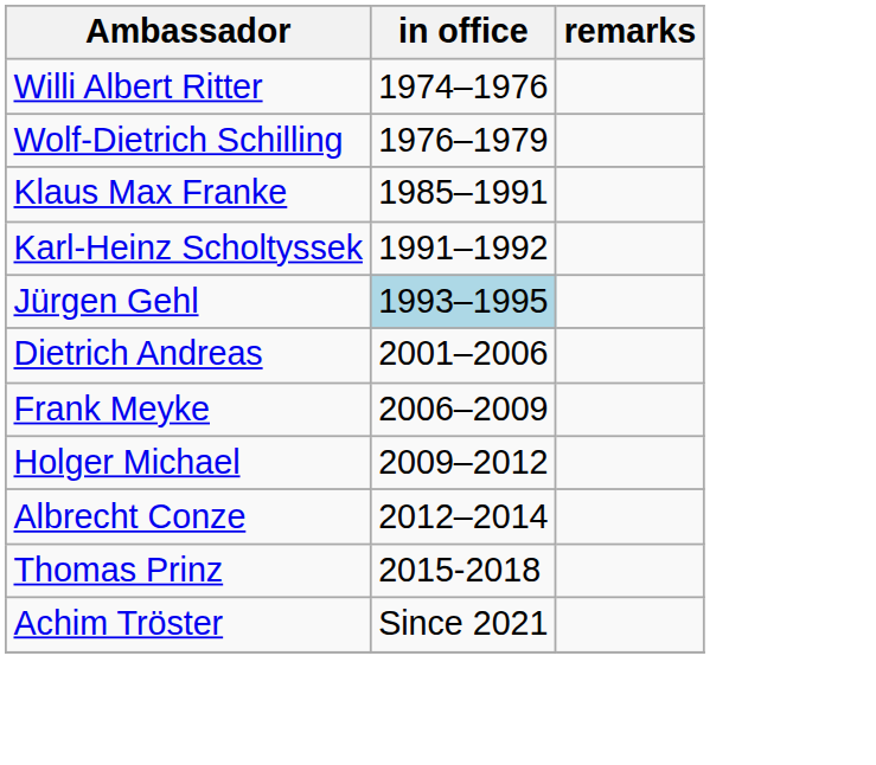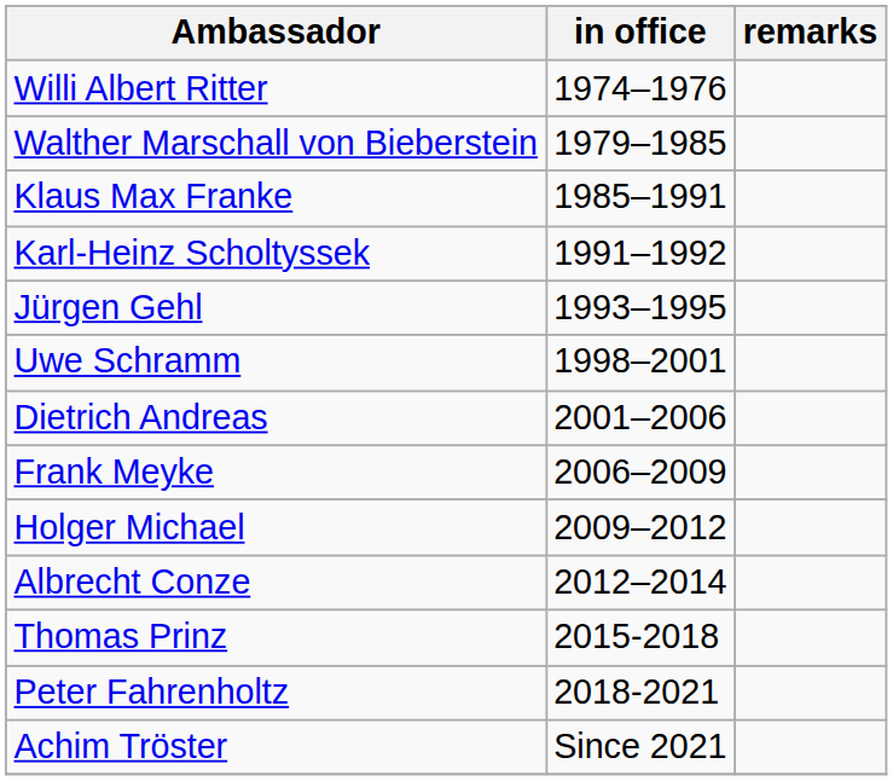- row: Wolf-Dietrich Schilling | 1976–1979
+ row: Walther Marschall von Bieberstein | 1979–1985
Jürgen Gehl | in office: lightblue background -> no background
+ row: Uwe Schramm | 1998–2001
+ row: Peter Fahrenholtz | 2018-2021
